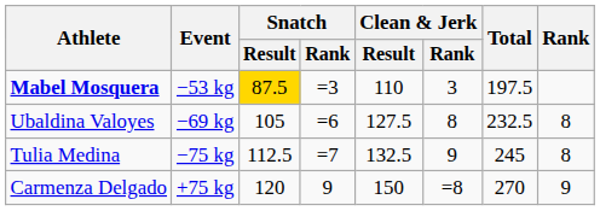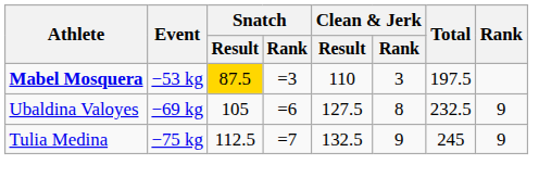Ubaldina Valoyes | Rank: 8 -> 9
Tulia Medina | Rank: 8 -> 9
- row: Carmenza Delgado | +75 kg | 120 | 9 | 150 | =8 | 270 | 9
